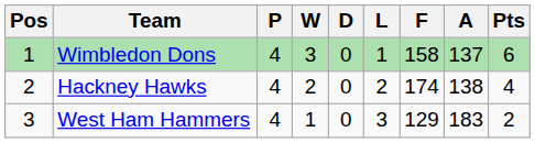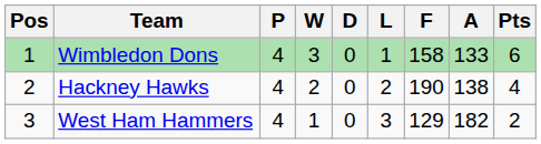Wimbledon Dons | A: 137 -> 133
Hackney Hawks | F: 174 -> 190
West Ham Hammers | A: 183 -> 182
